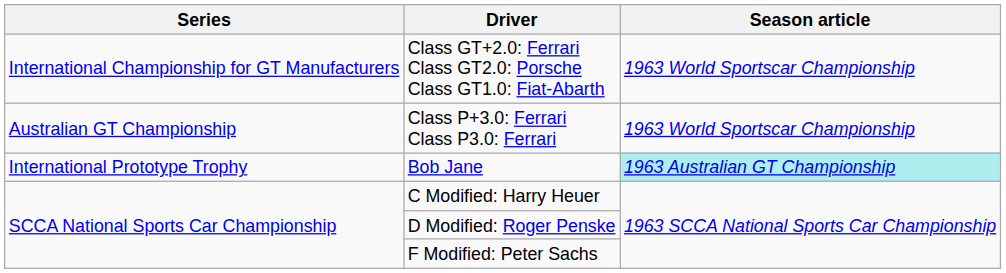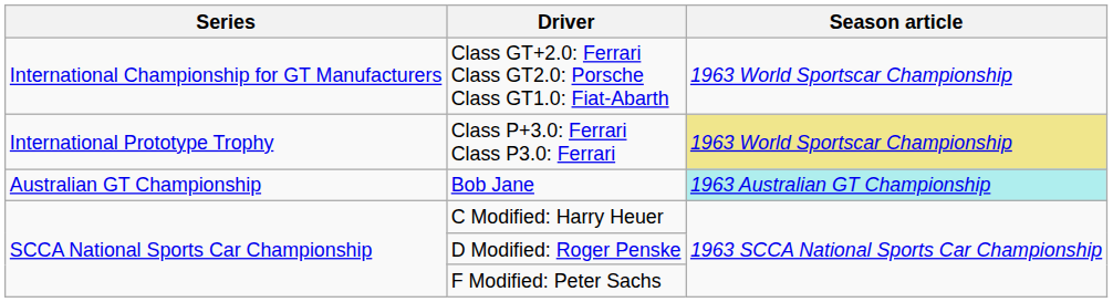Class P+3.0: Ferrari Class P3.0: Ferrari | Series: Australian GT Championship -> International Prototype Trophy
Class P+3.0: Ferrari Class P3.0: Ferrari | Season article: no background -> khaki background
Bob Jane | Series: International Prototype Trophy -> Australian GT Championship
